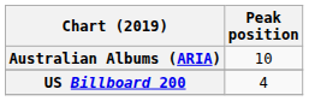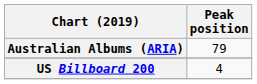Australian Albums (ARIA) | Peak position: 10 -> 79
